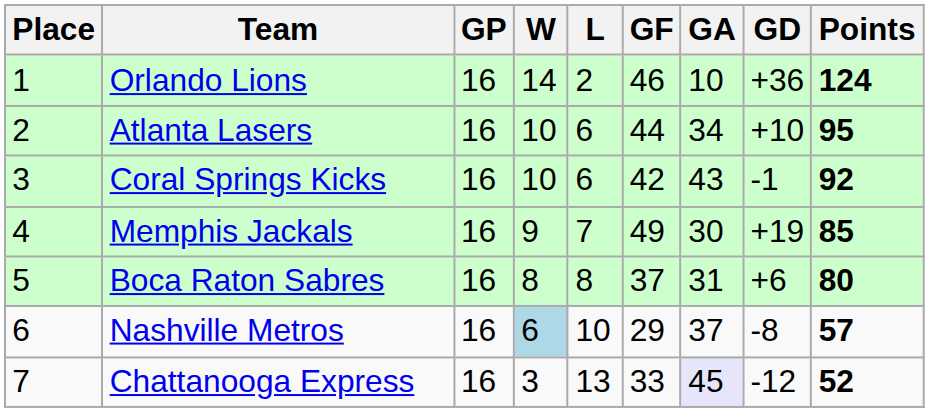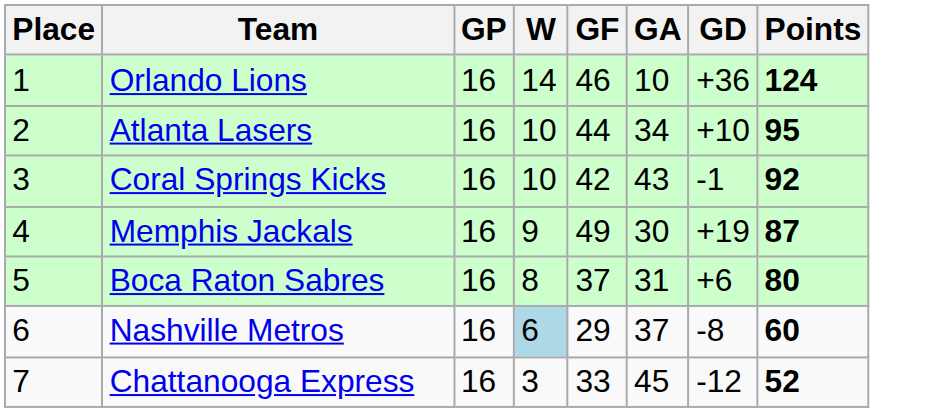- column: L | 2 | 6 | 6 | 7 | 8 | 10 | 13
Memphis Jackals | Points: 85 -> 87
Nashville Metros | Points: 57 -> 60
Chattanooga Express | GA: lavender background -> no background
